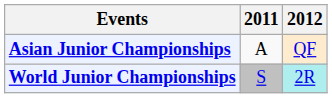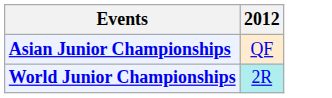- column: 2011 | A | S
